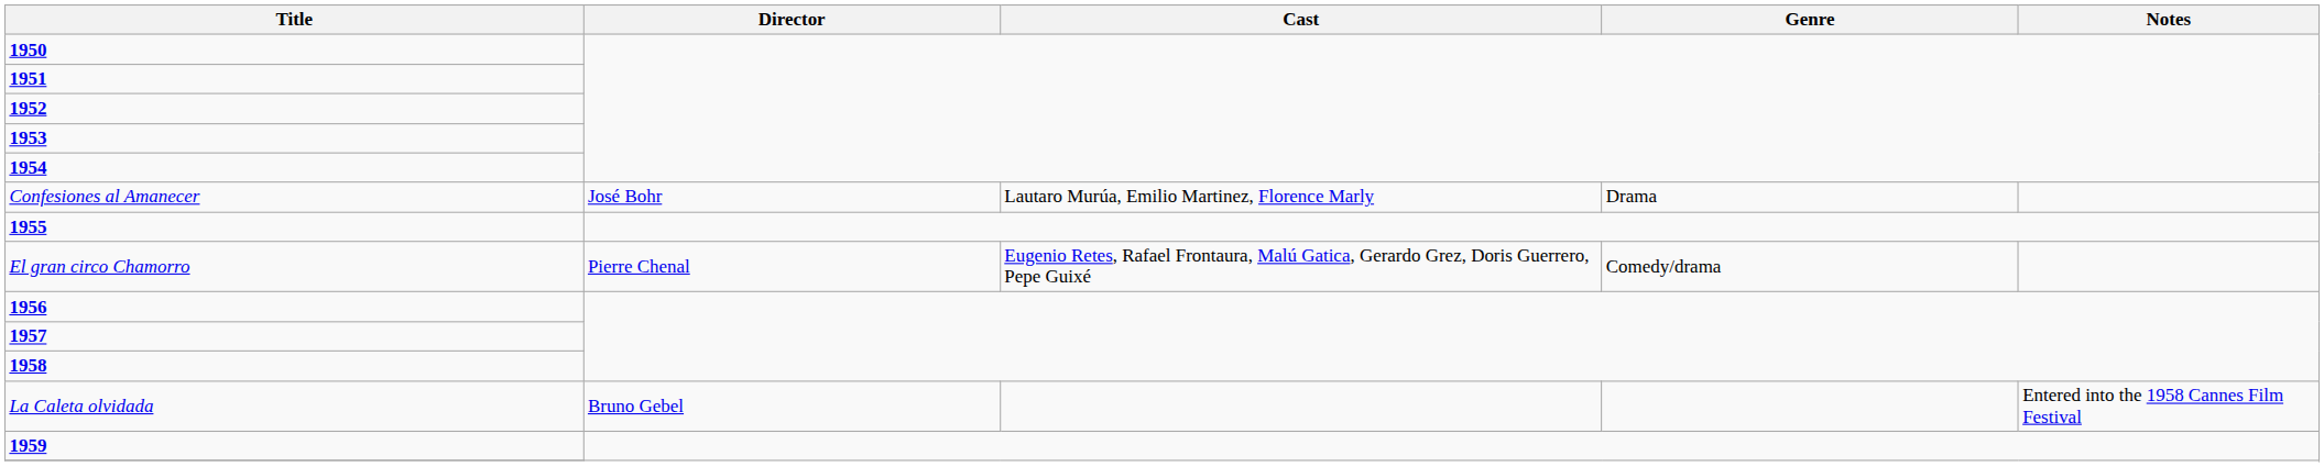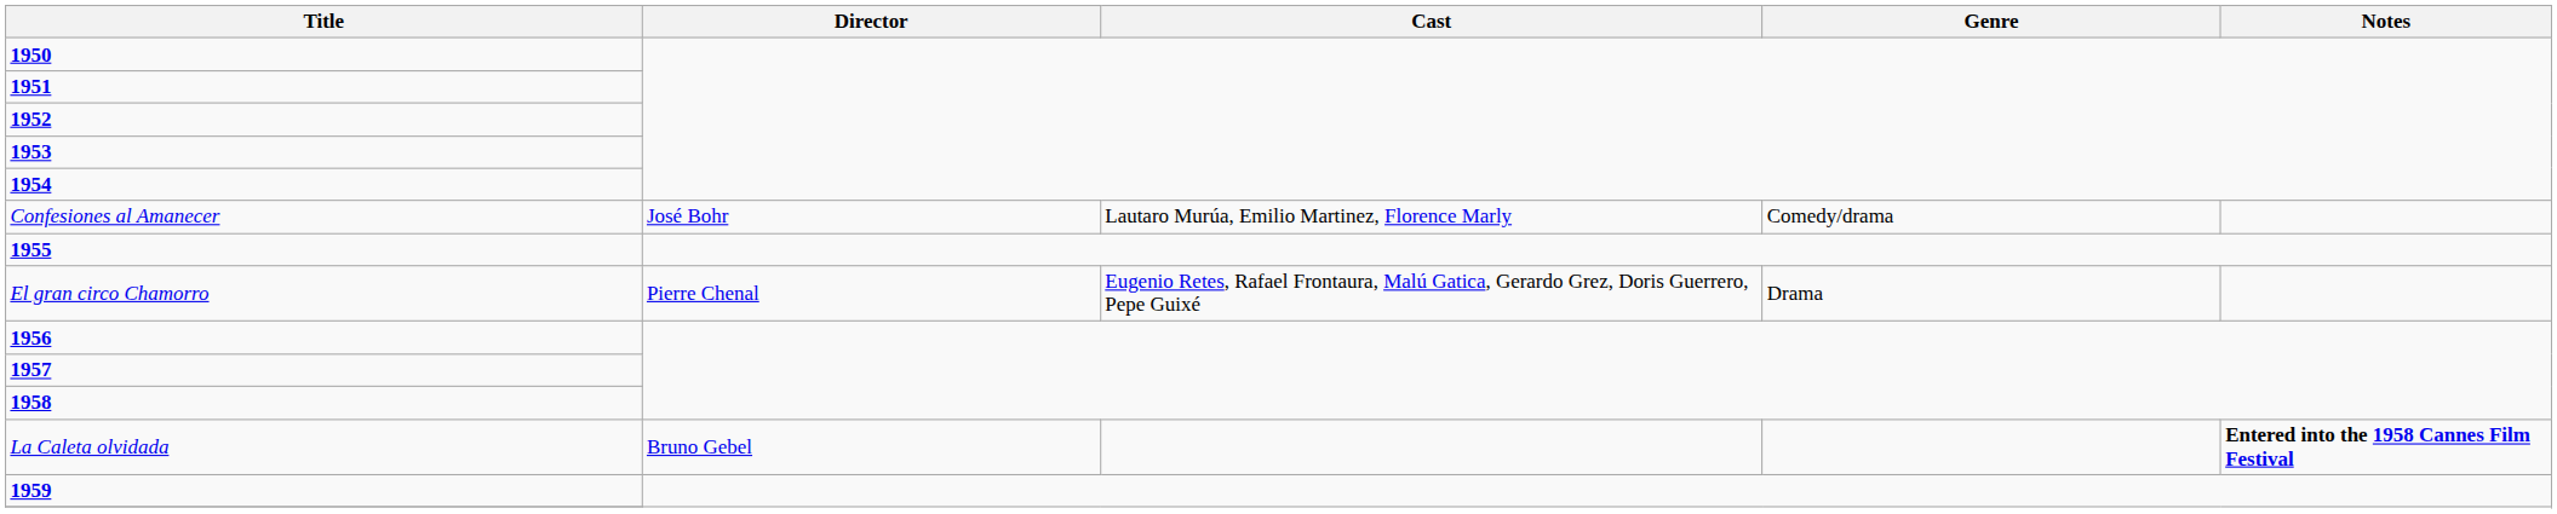Confesiones al Amanecer | Genre: Drama -> Comedy/drama
El gran circo Chamorro | Genre: Comedy/drama -> Drama
La Caleta olvidada | Notes: normal -> bold
